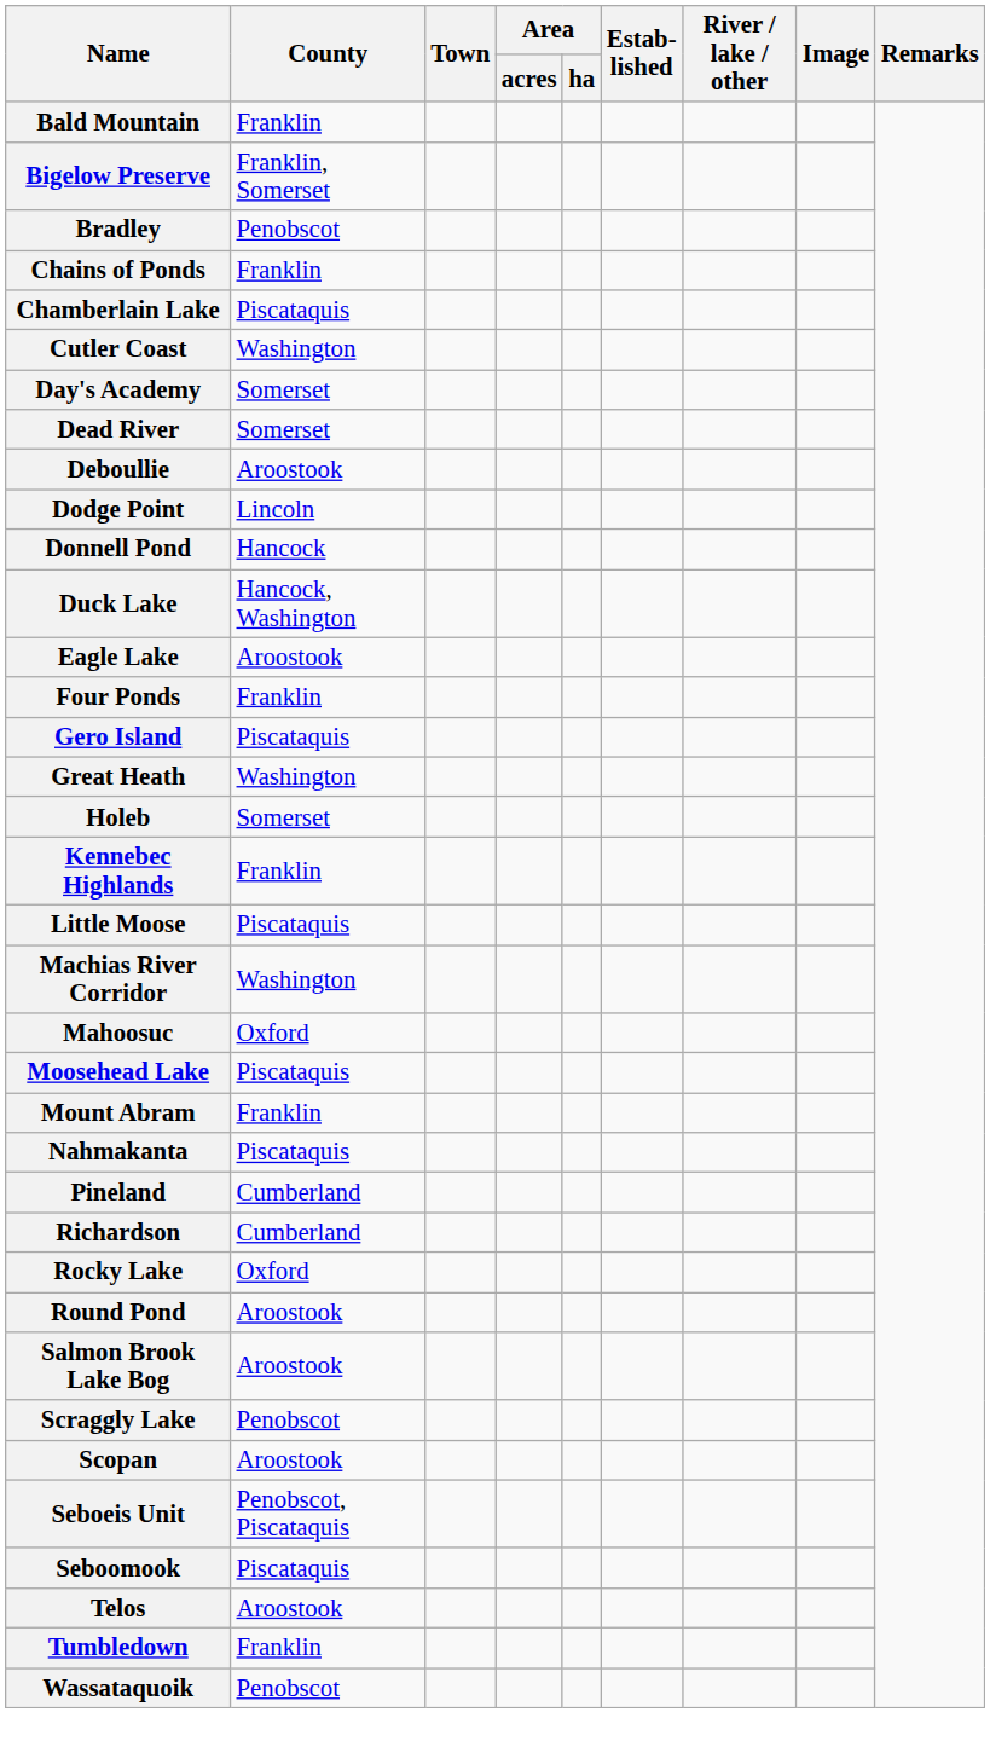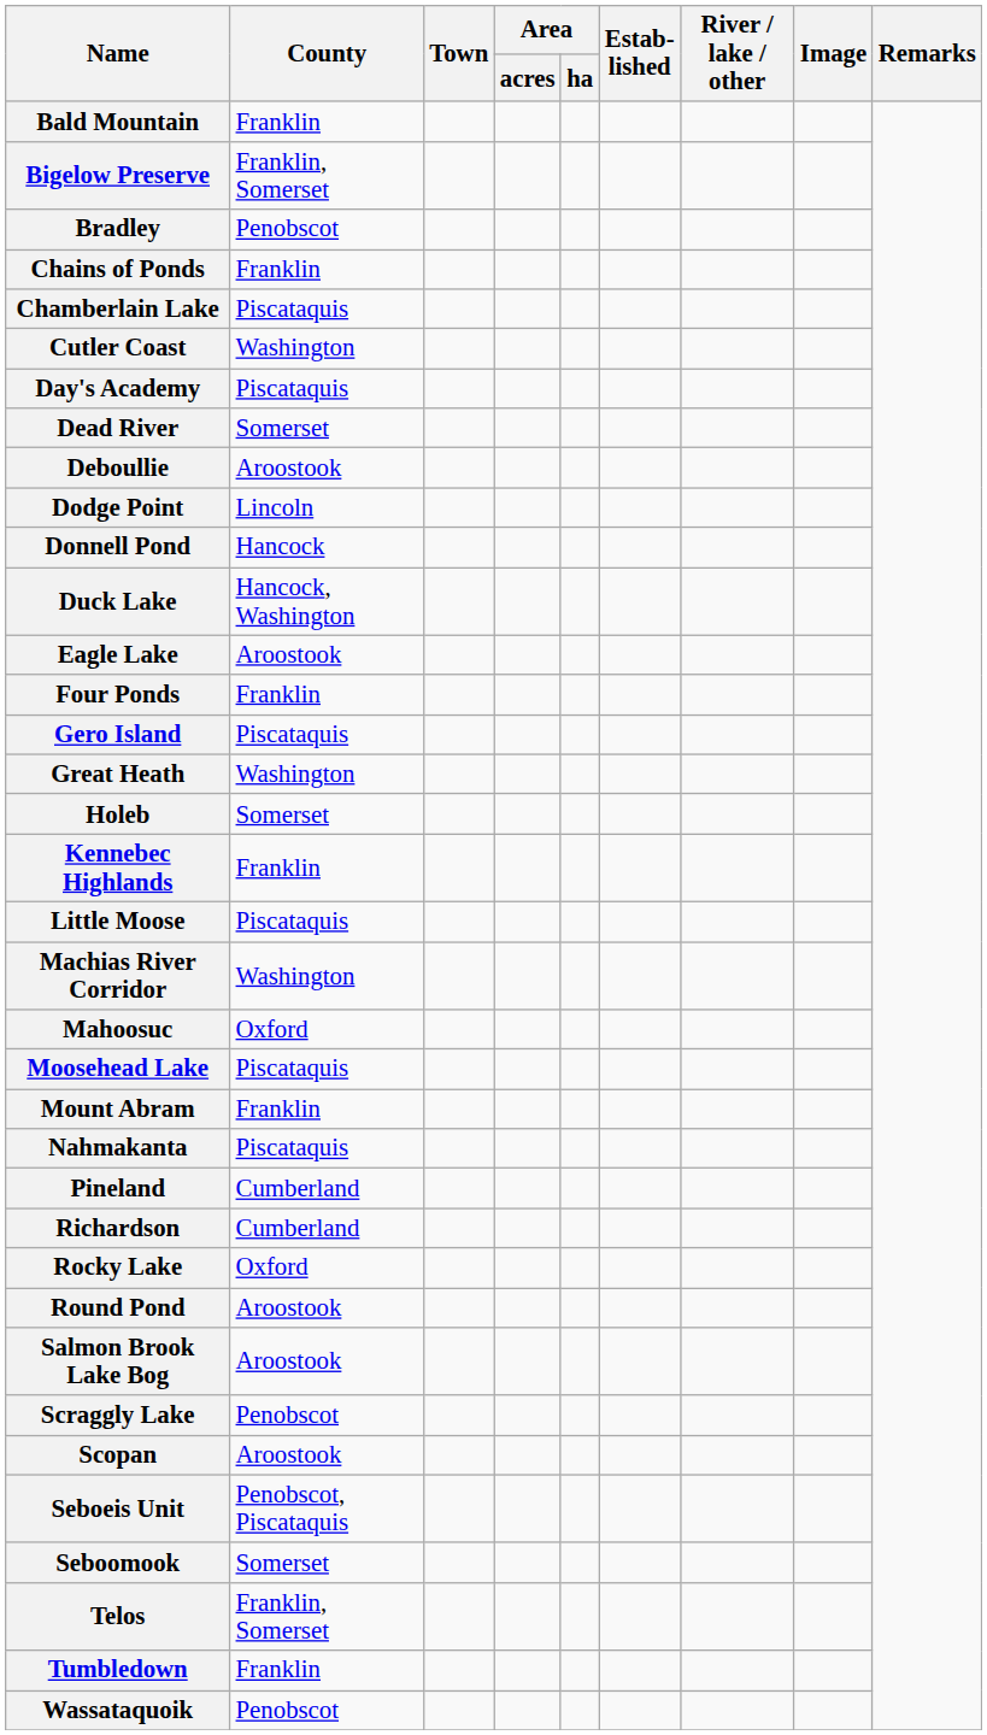Day's Academy | County: Somerset -> Piscataquis
Seboomook | County: Piscataquis -> Somerset
Telos | County: Aroostook -> Franklin, Somerset
